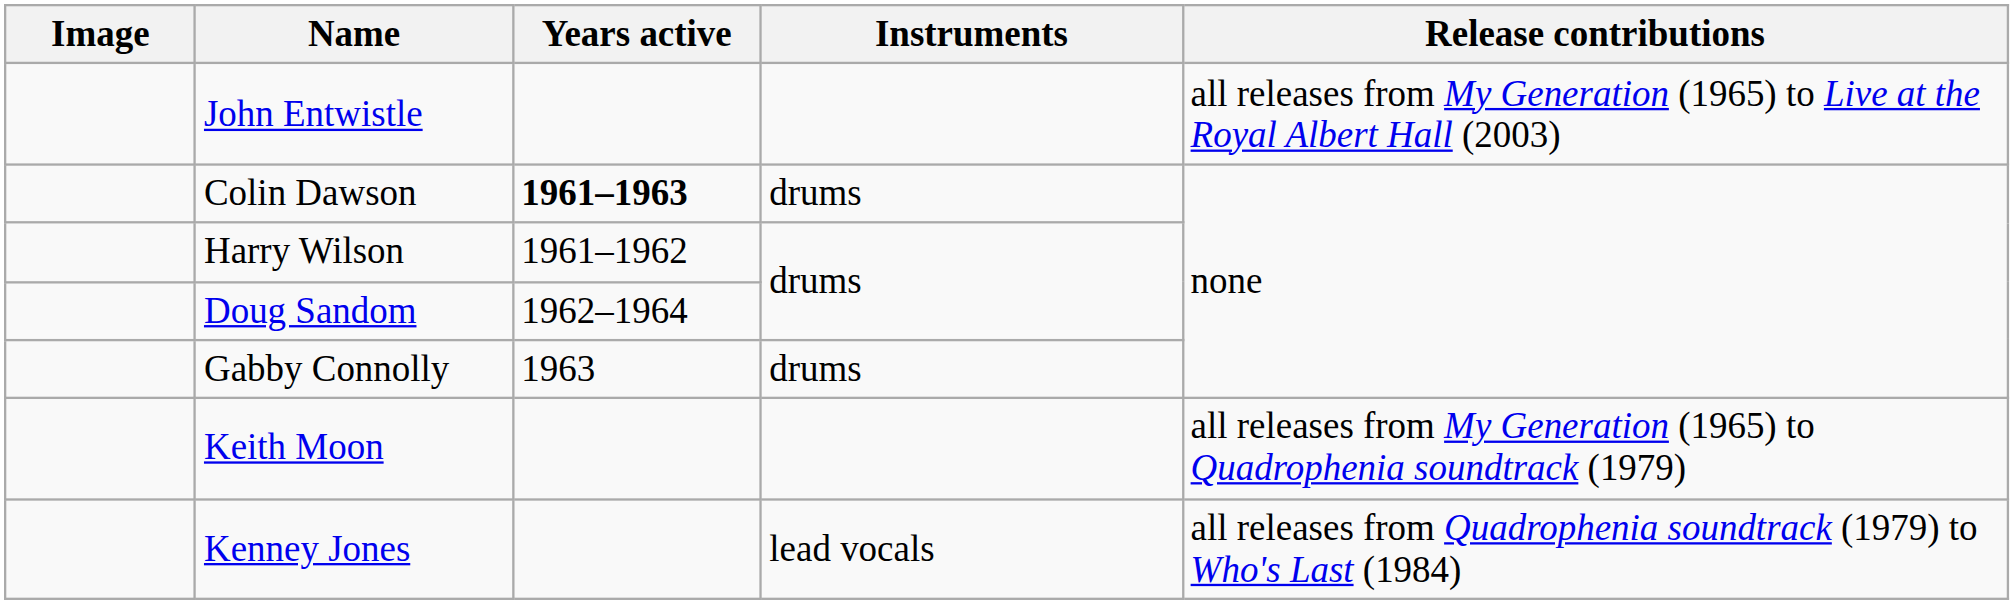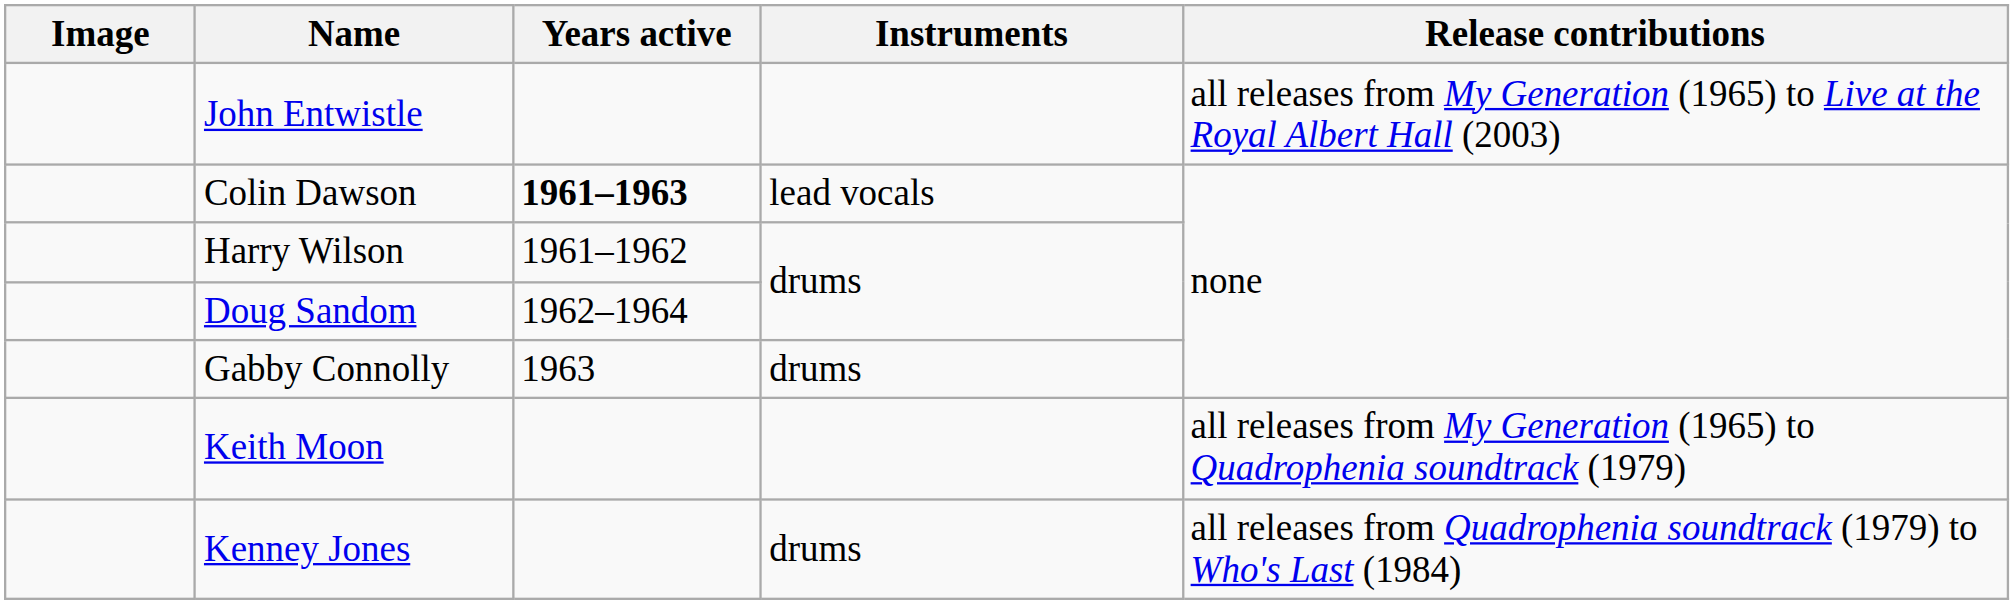Colin Dawson | Instruments: drums -> lead vocals
Kenney Jones | Instruments: lead vocals -> drums
